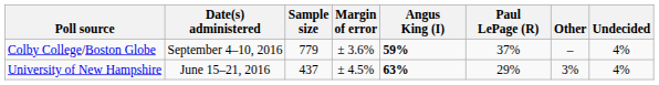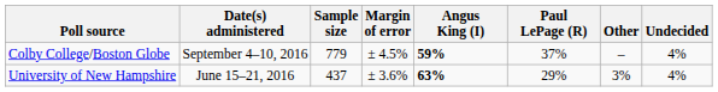Colby College/Boston Globe | Margin of error: ± 3.6% -> ± 4.5%
University of New Hampshire | Margin of error: ± 4.5% -> ± 3.6%
